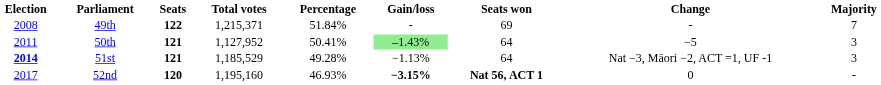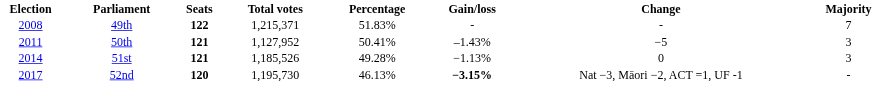- column: Seats won | 69 | 64 | 64 | Nat 56, ACT 1
49th | Percentage: 51.84% -> 51.83%
50th | Gain/loss: lightgreen background -> no background
51st | Election: bold -> normal
51st | Total votes: 1,185,529 -> 1,185,526
51st | Change: Nat −3, Māori −2, ACT =1, UF -1 -> 0
52nd | Total votes: 1,195,160 -> 1,195,730
52nd | Percentage: 46.93% -> 46.13%
52nd | Change: 0 -> Nat −3, Māori −2, ACT =1, UF -1
